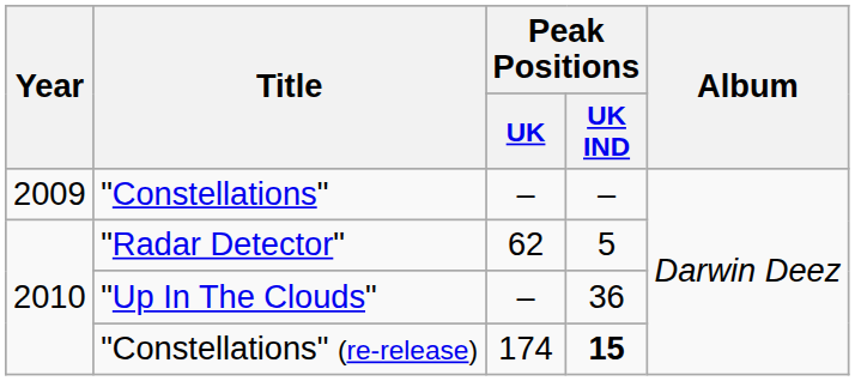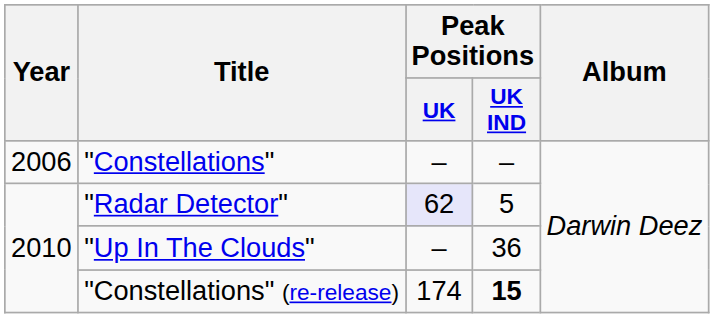"Constellations" | Year: 2009 -> 2006
"Radar Detector" | Peak Positions / UK: no background -> lavender background
